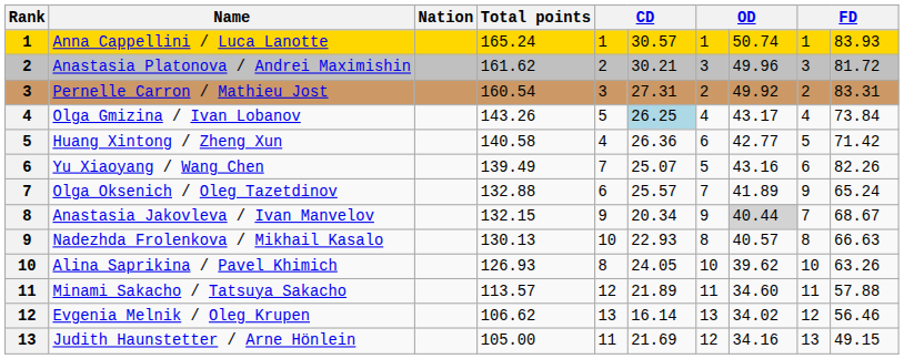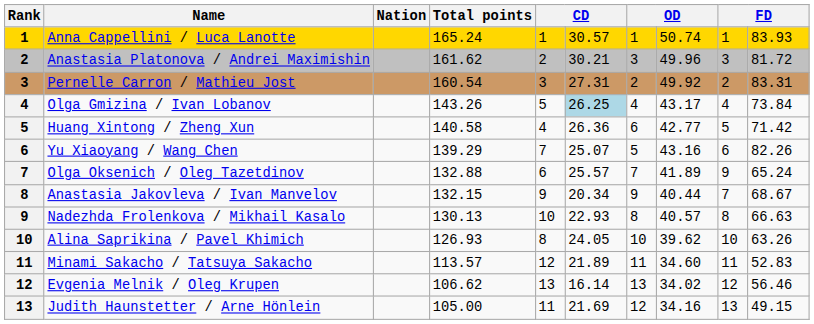Yu Xiaoyang / Wang Chen | Total points: 139.49 -> 139.29
Anastasia Jakovleva / Ivan Manvelov | column 8: lightgrey background -> no background
Minami Sakacho / Tatsuya Sakacho | column 10: 57.88 -> 52.83
